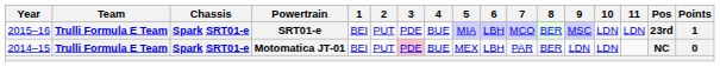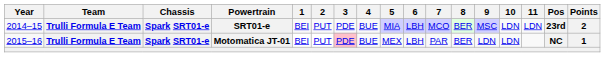SRT01-e | Year: 2015–16 -> 2014–15
SRT01-e | Points: 1 -> 2
Motomatica JT-01 | Year: 2014–15 -> 2015–16
Motomatica JT-01 | Points: 0 -> 1
